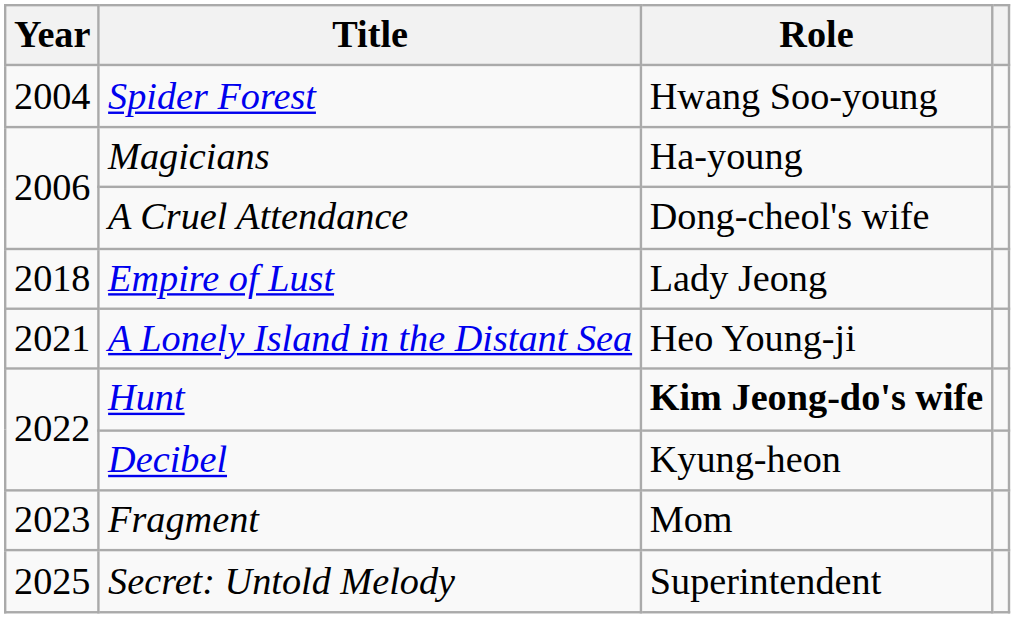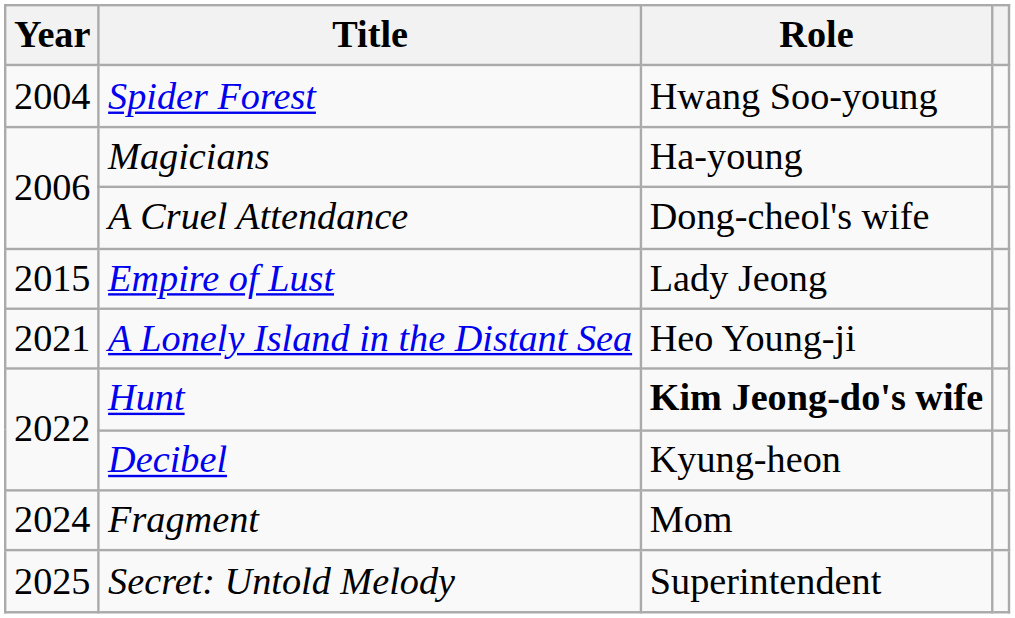Empire of Lust | Year: 2018 -> 2015
Fragment | Year: 2023 -> 2024
